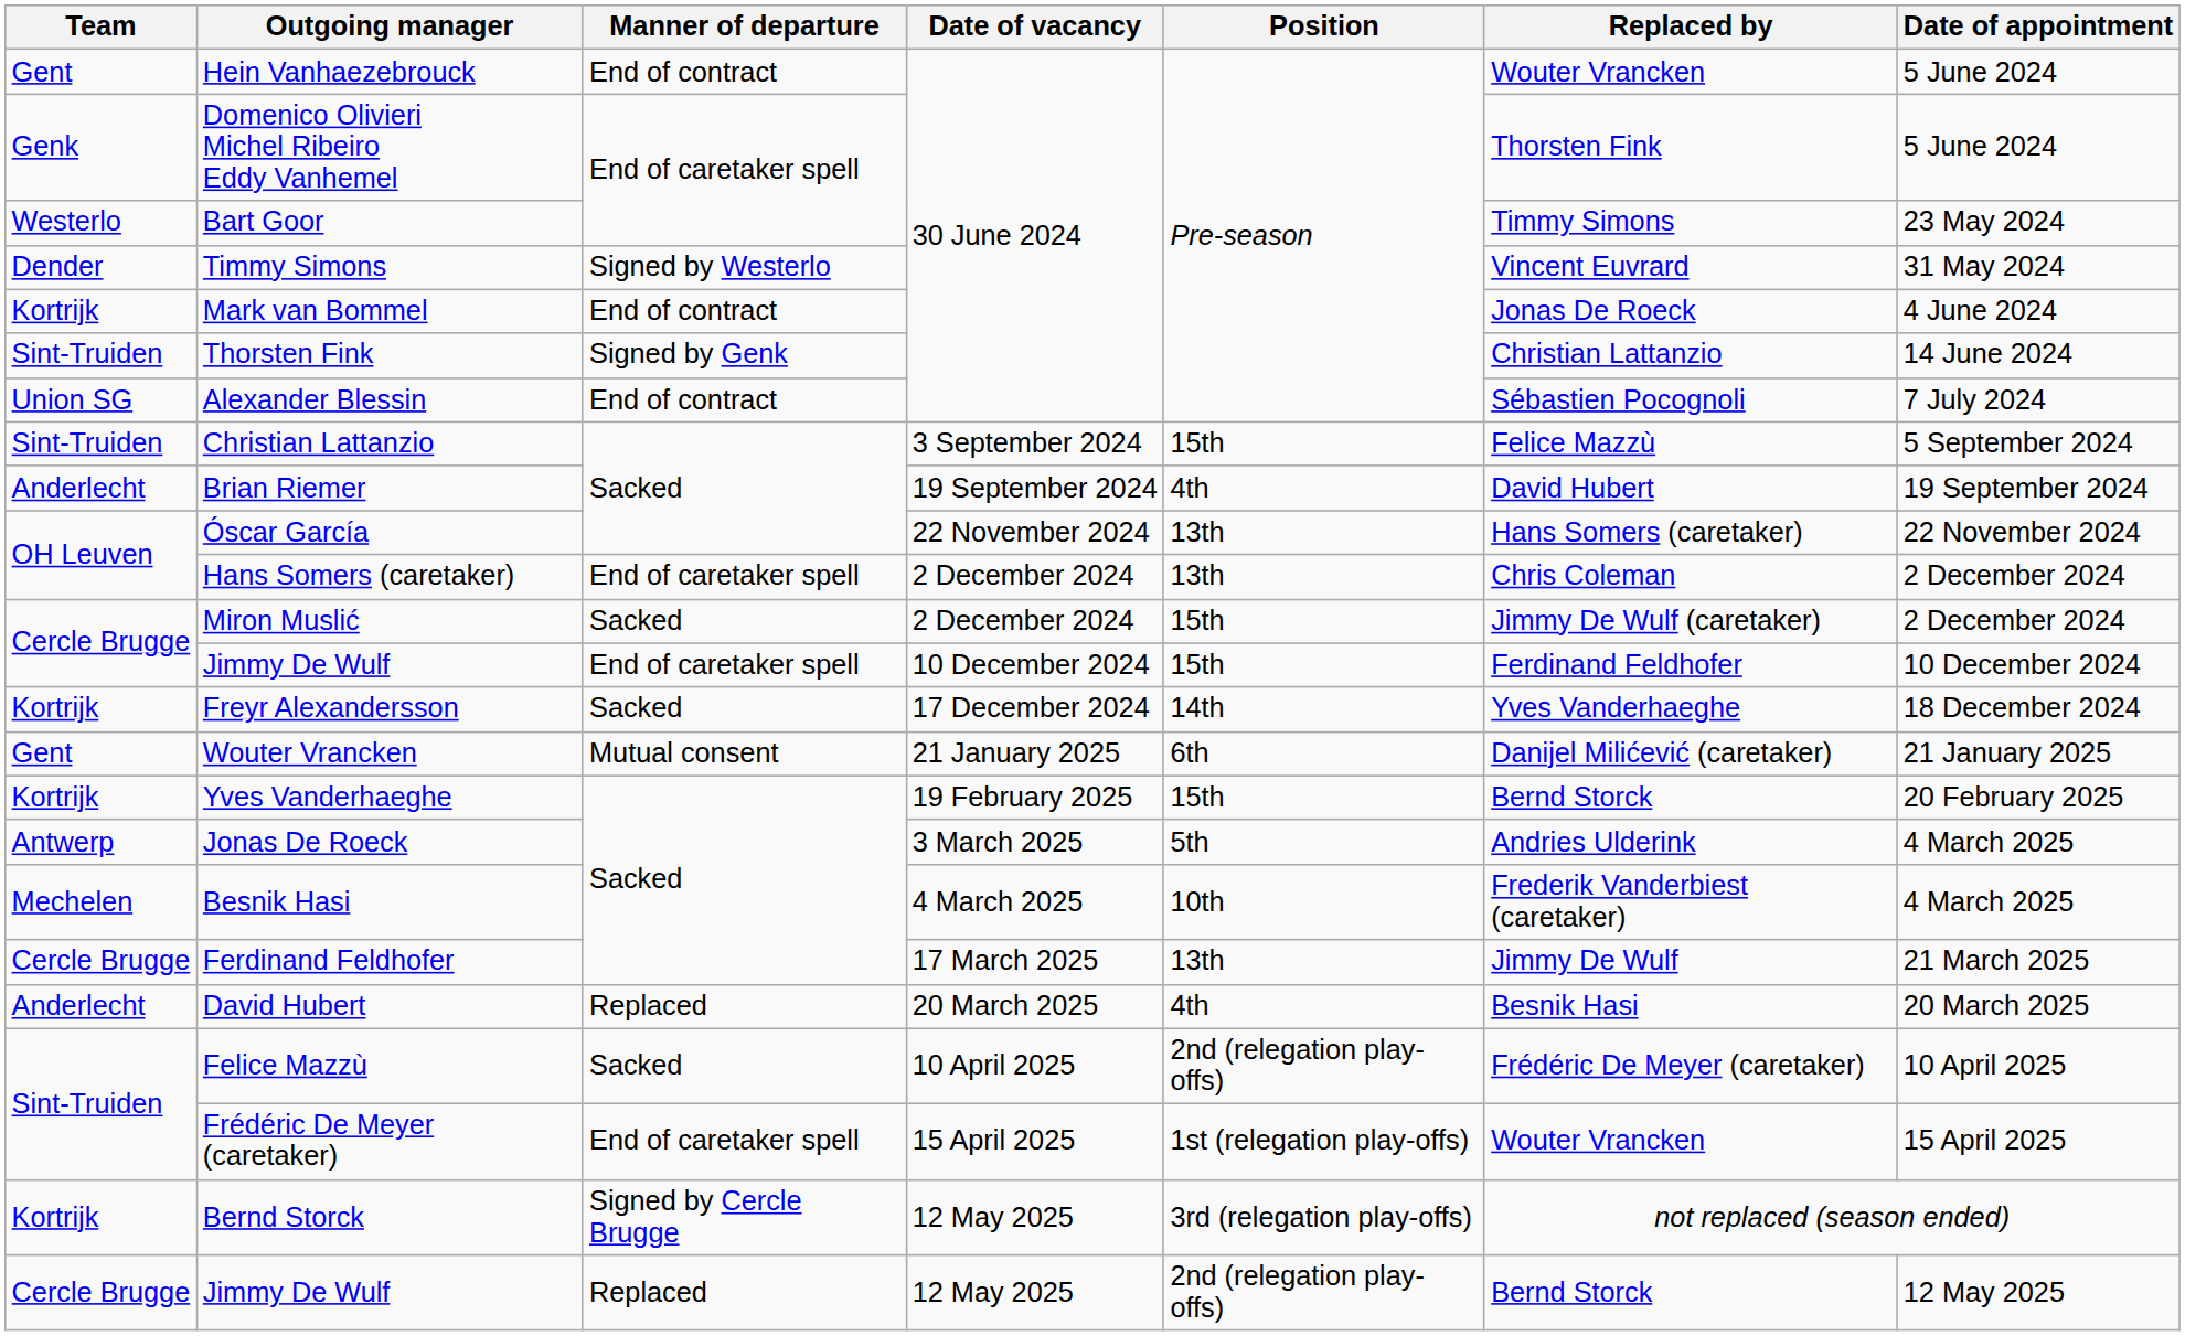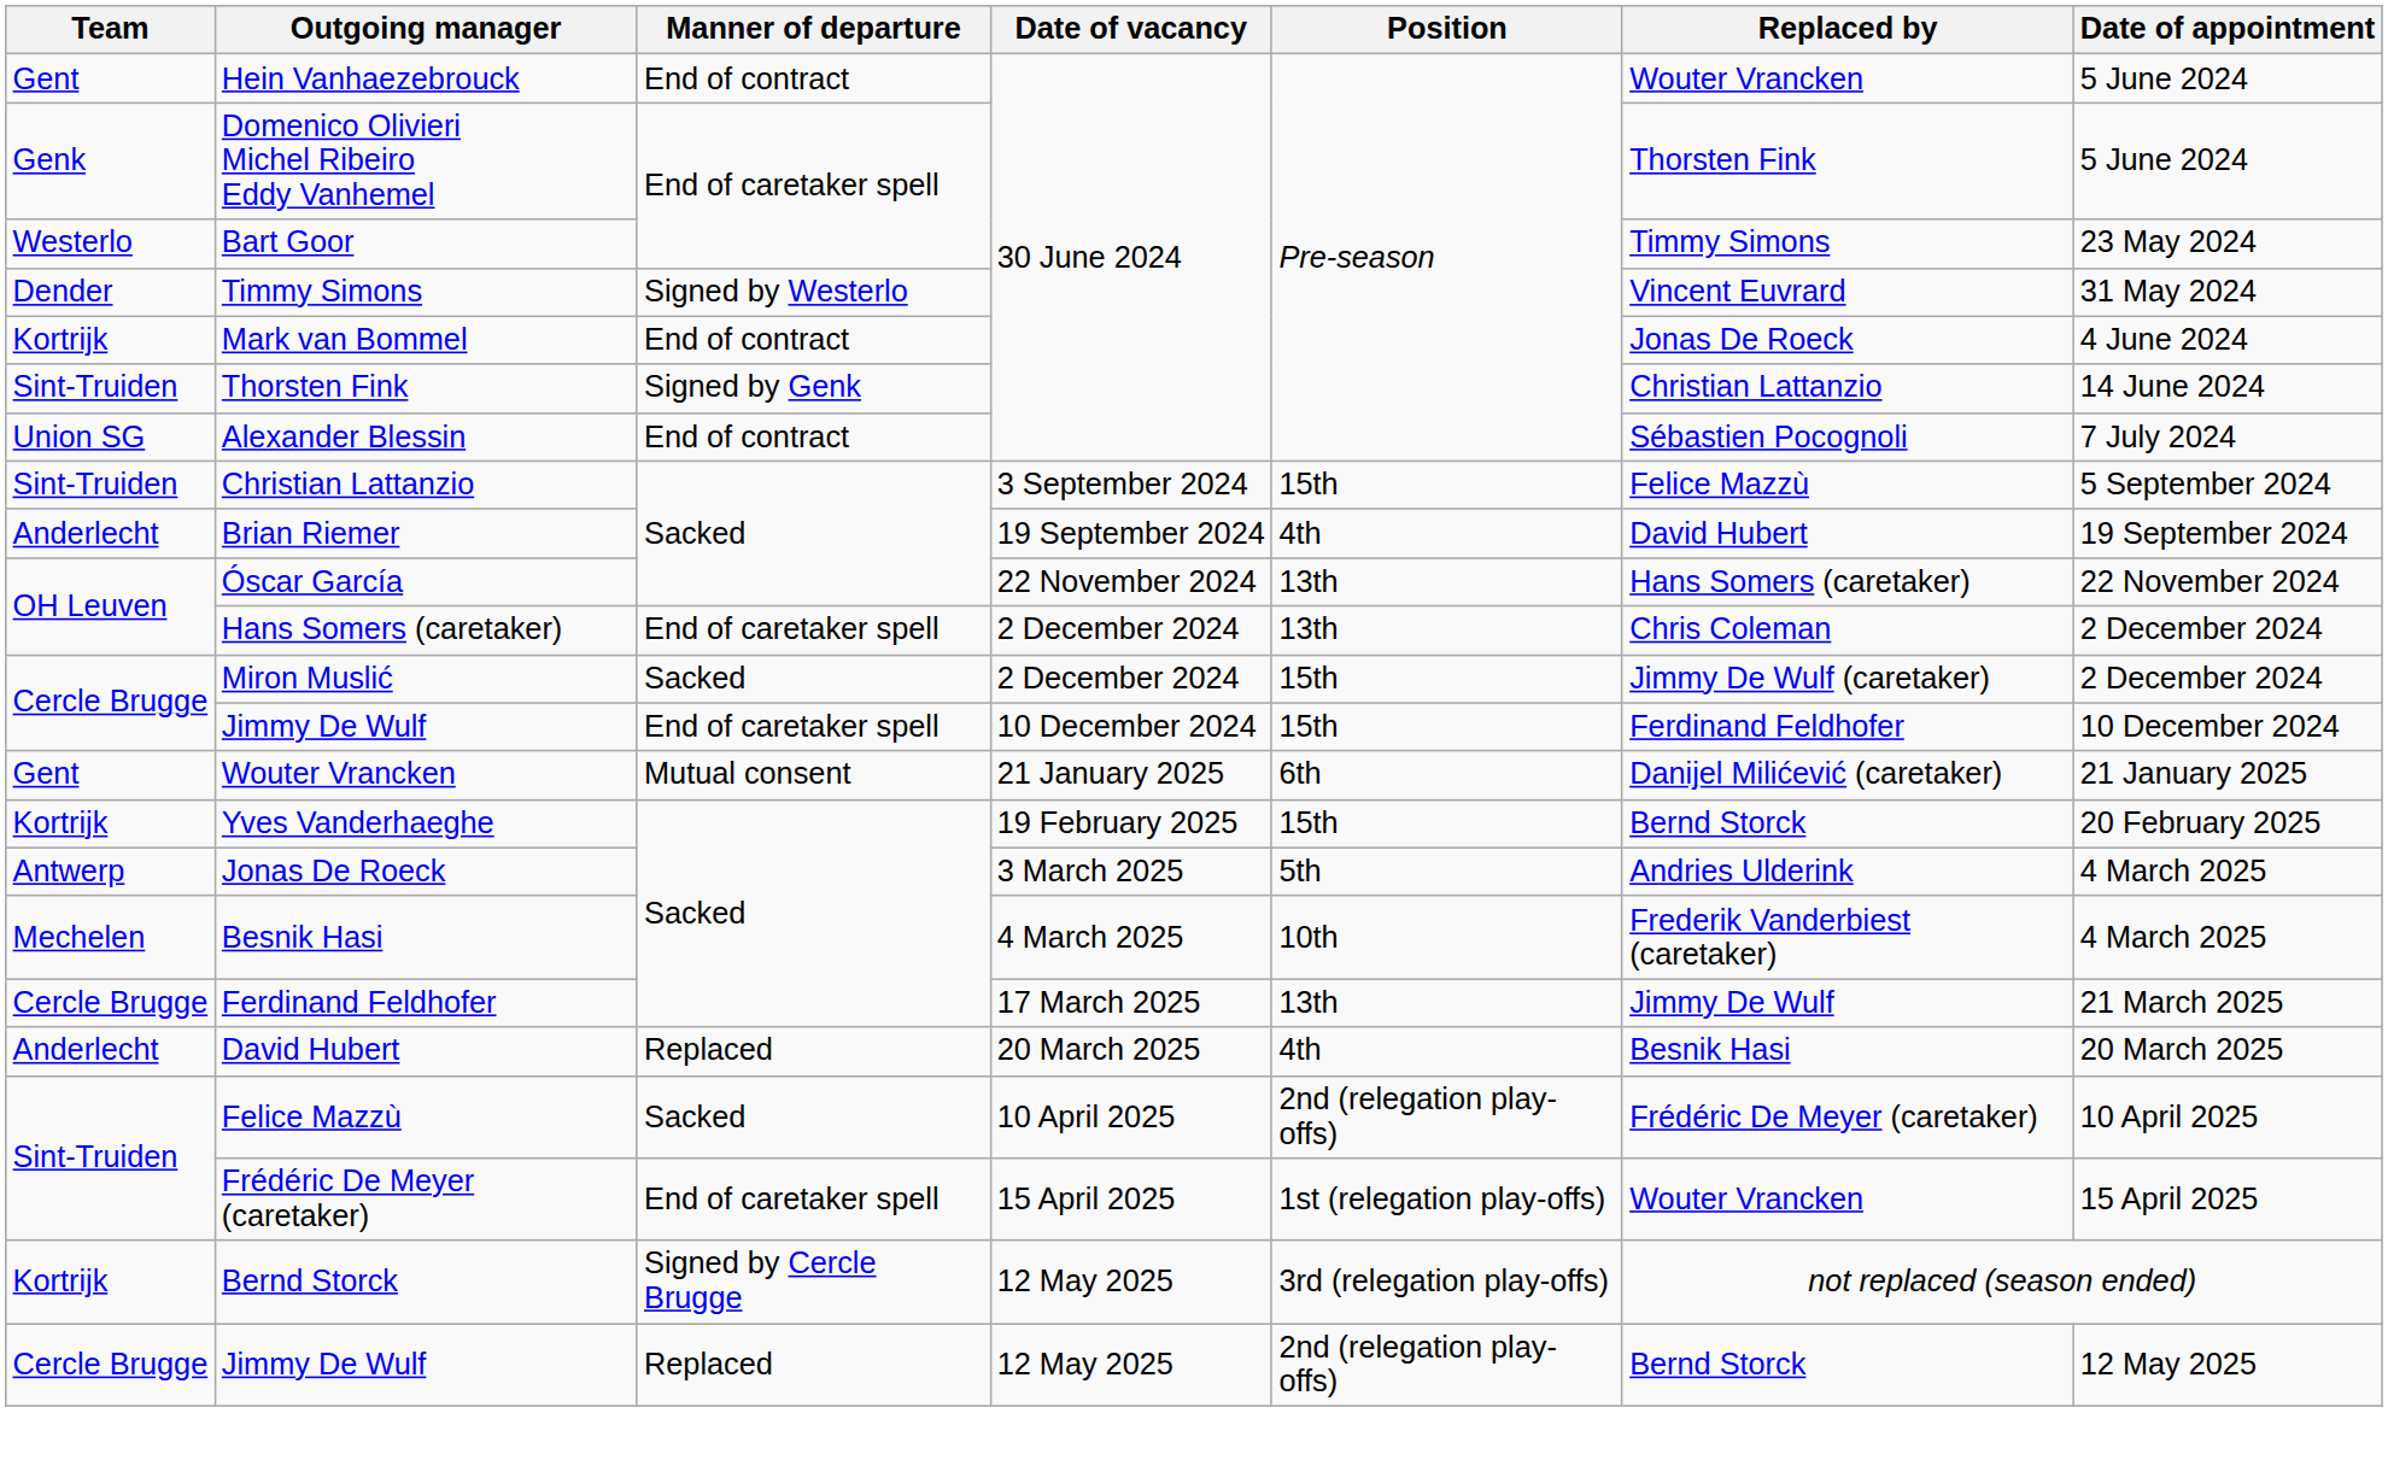- row: Kortrijk | Freyr Alexandersson | Sacked | 17 December 2024 | 14th | Yves Vanderhaeghe | 18 December 2024
